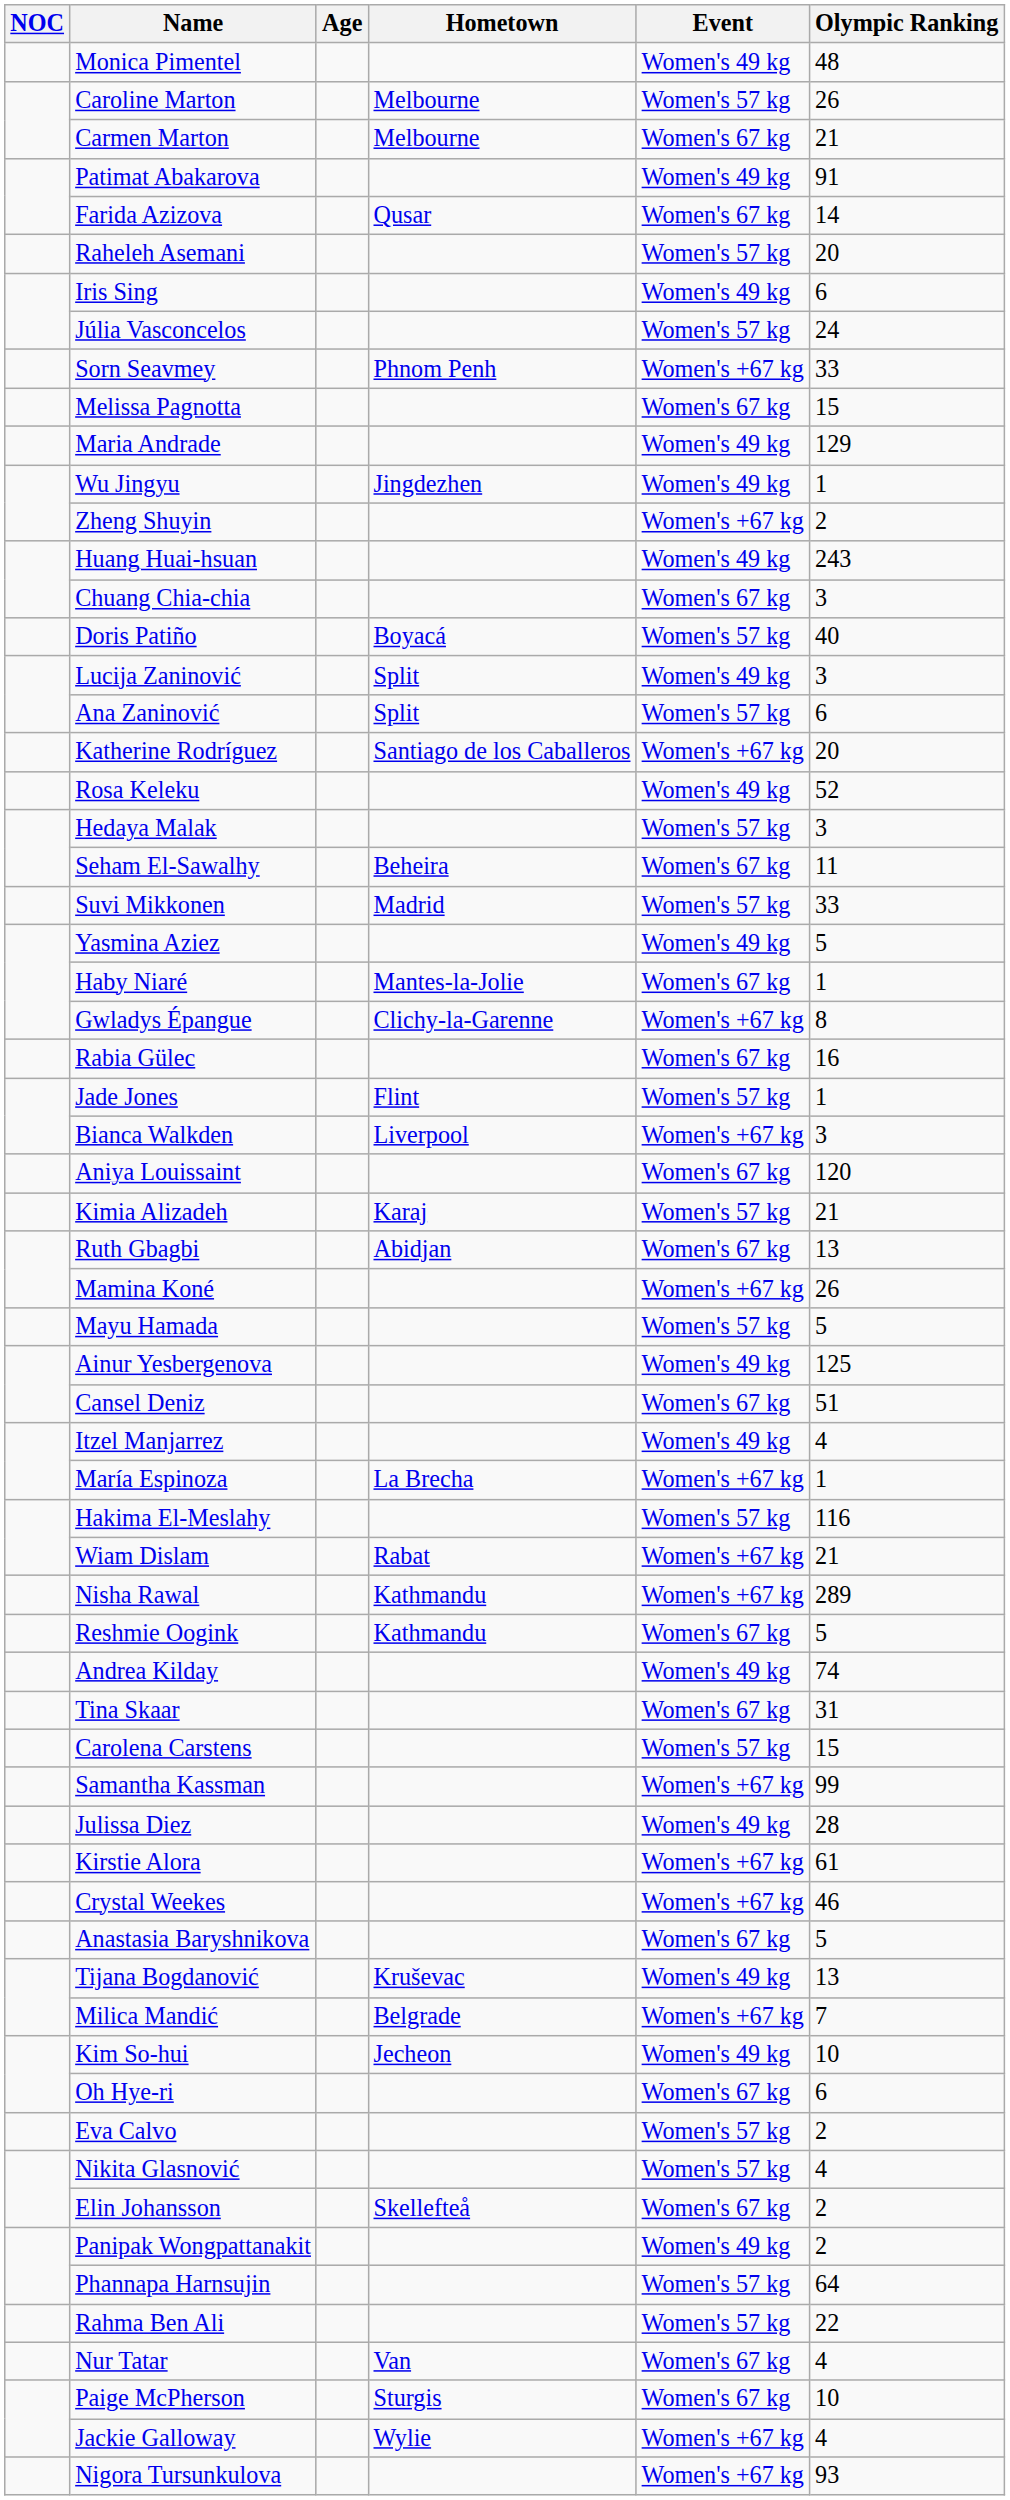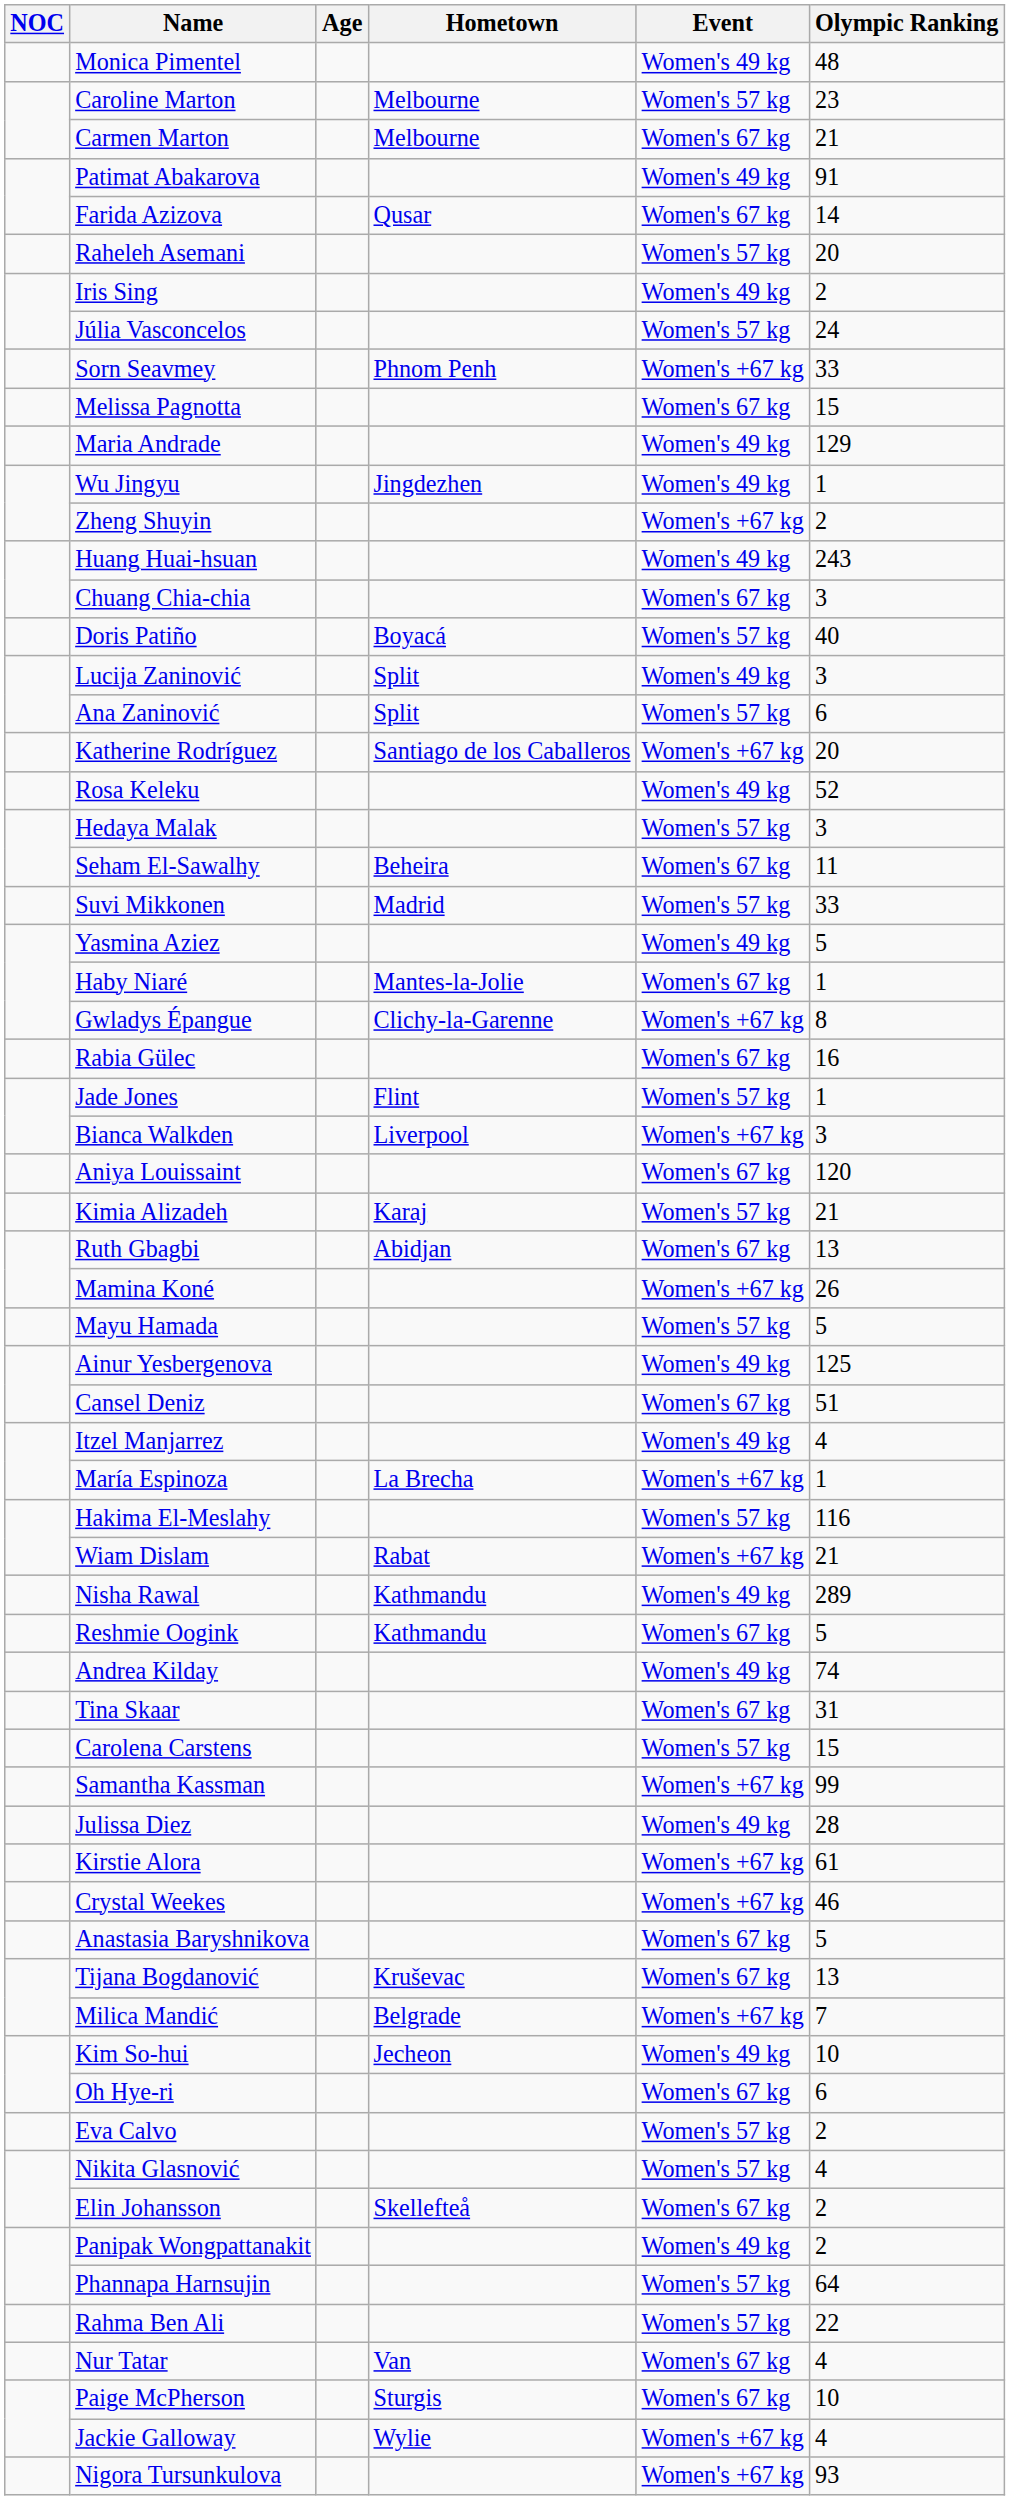Caroline Marton | Olympic Ranking: 26 -> 23
Iris Sing | Olympic Ranking: 6 -> 2
Nisha Rawal | Event: Women's +67 kg -> Women's 49 kg
Tijana Bogdanović | Event: Women's 49 kg -> Women's 67 kg
